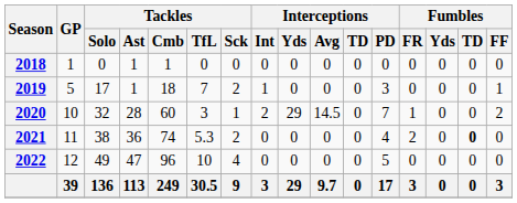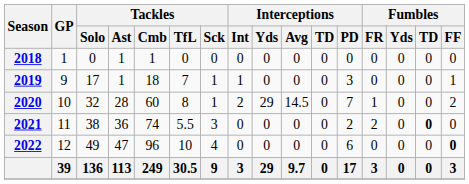2019 | GP: 5 -> 9
2019 | Tackles / Sck: 2 -> 1
2020 | Tackles / TfL: 3 -> 8
2021 | Tackles / TfL: 5.3 -> 5.5
2021 | Tackles / Sck: 2 -> 3
2021 | Interceptions / PD: 4 -> 2
2022 | Interceptions / PD: 5 -> 6
2022 | Fumbles / FF: normal -> bold
